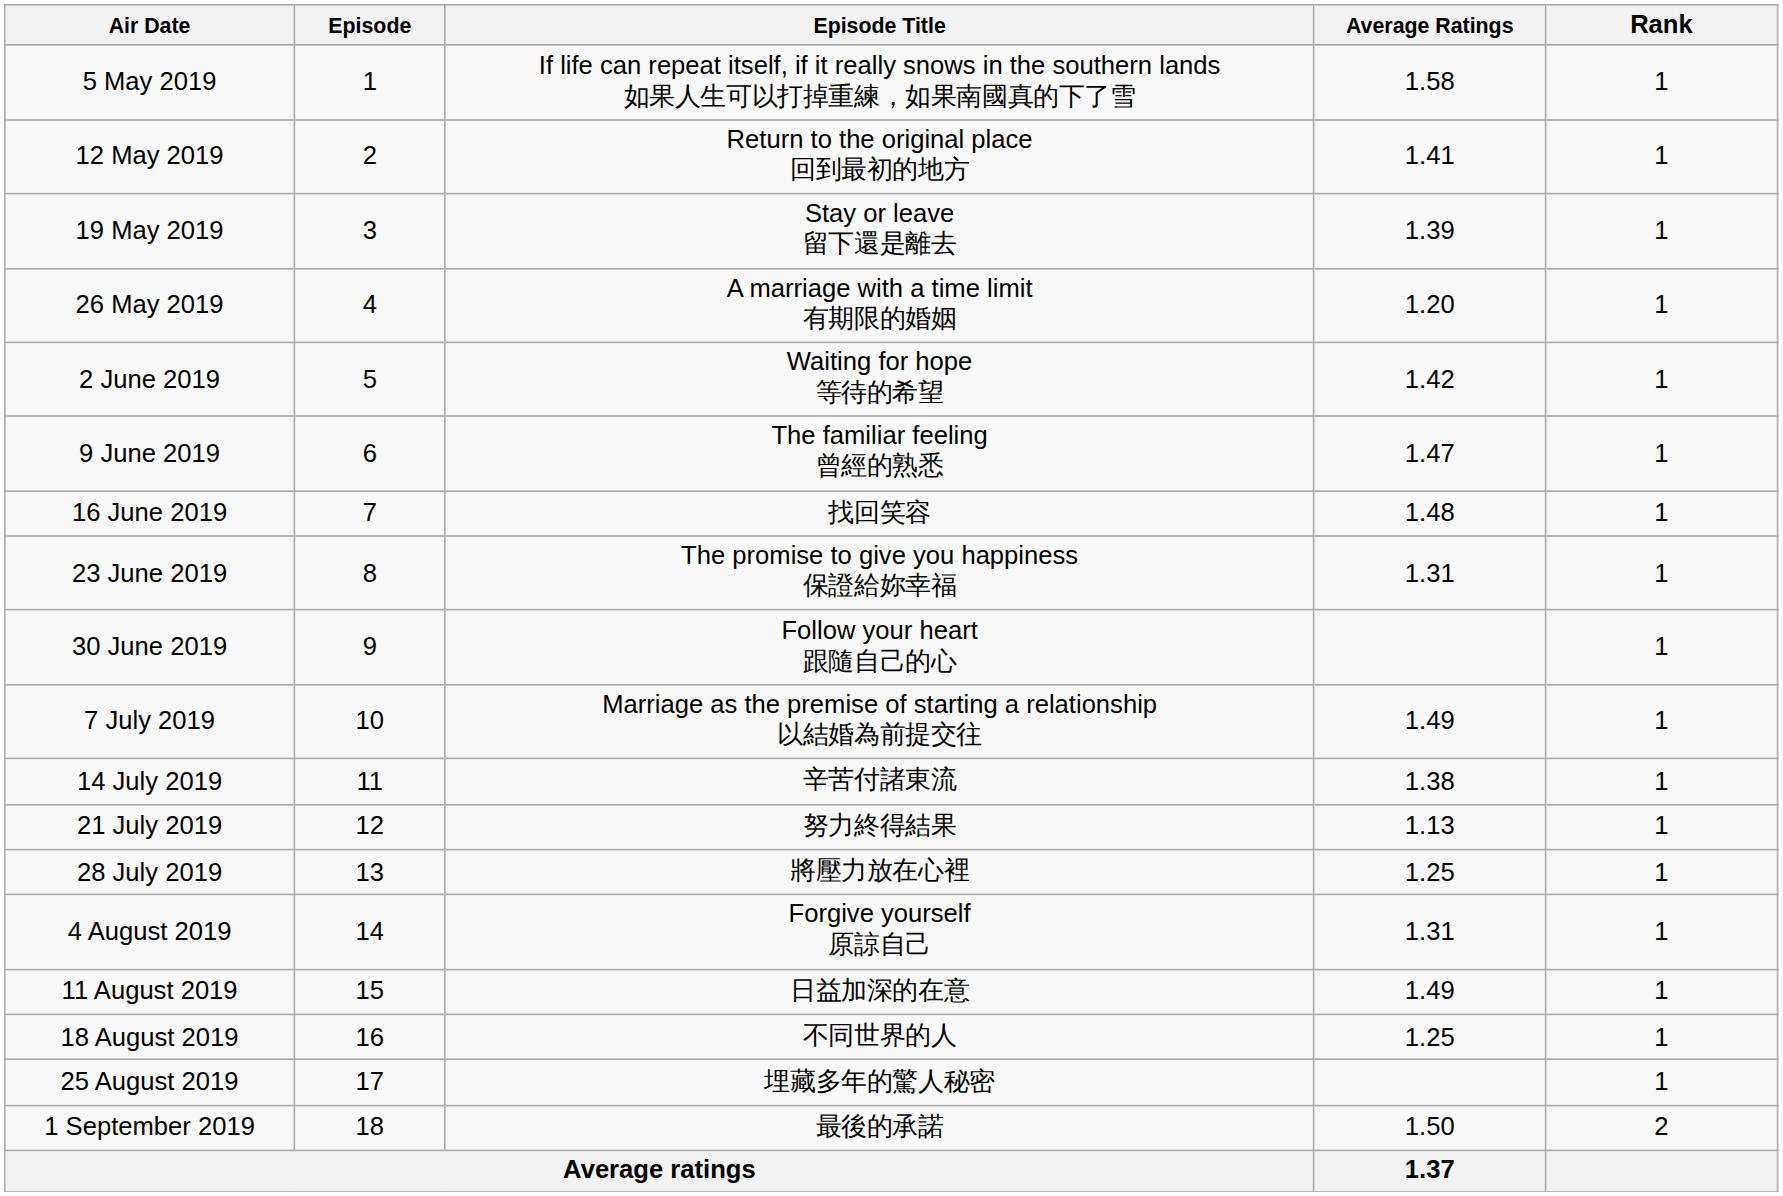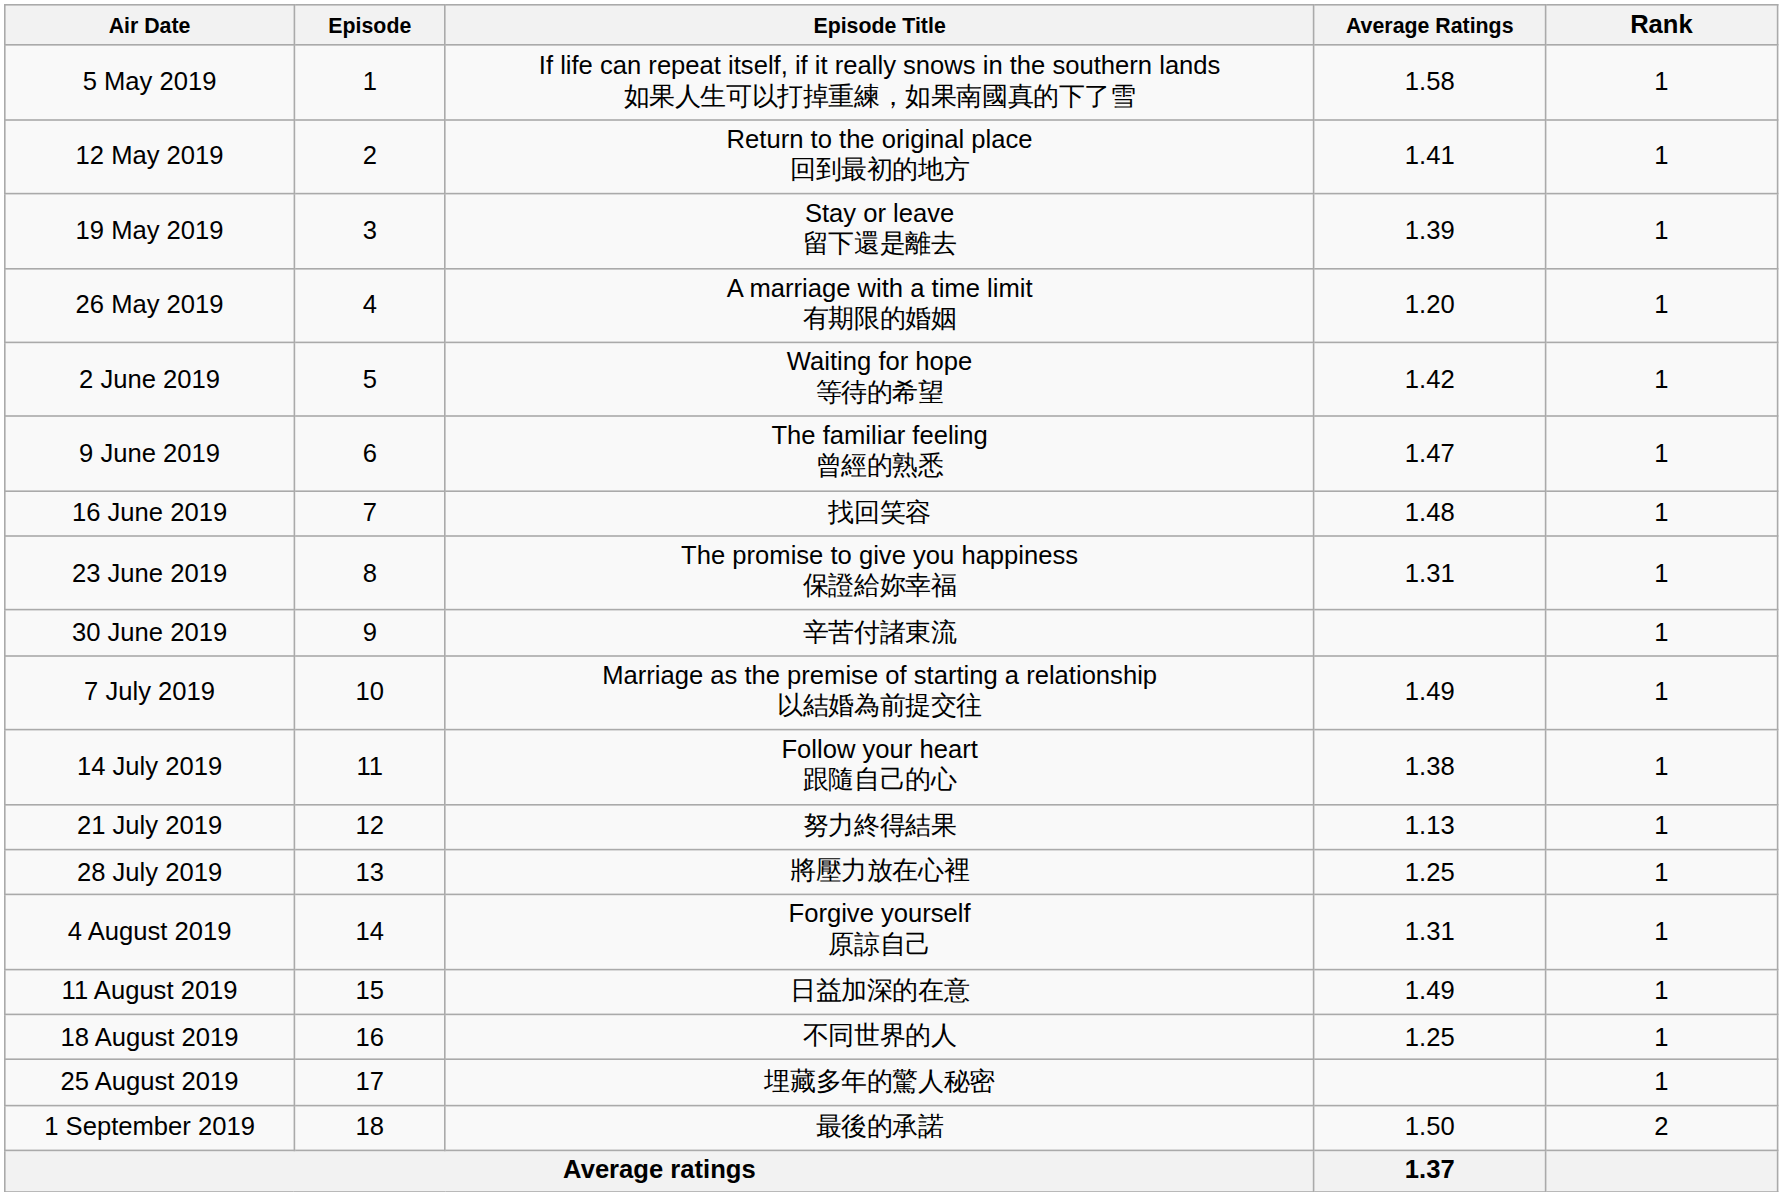30 June 2019 | Episode Title: Follow your heart 跟隨自己的心 -> 辛苦付諸東流
14 July 2019 | Episode Title: 辛苦付諸東流 -> Follow your heart 跟隨自己的心
